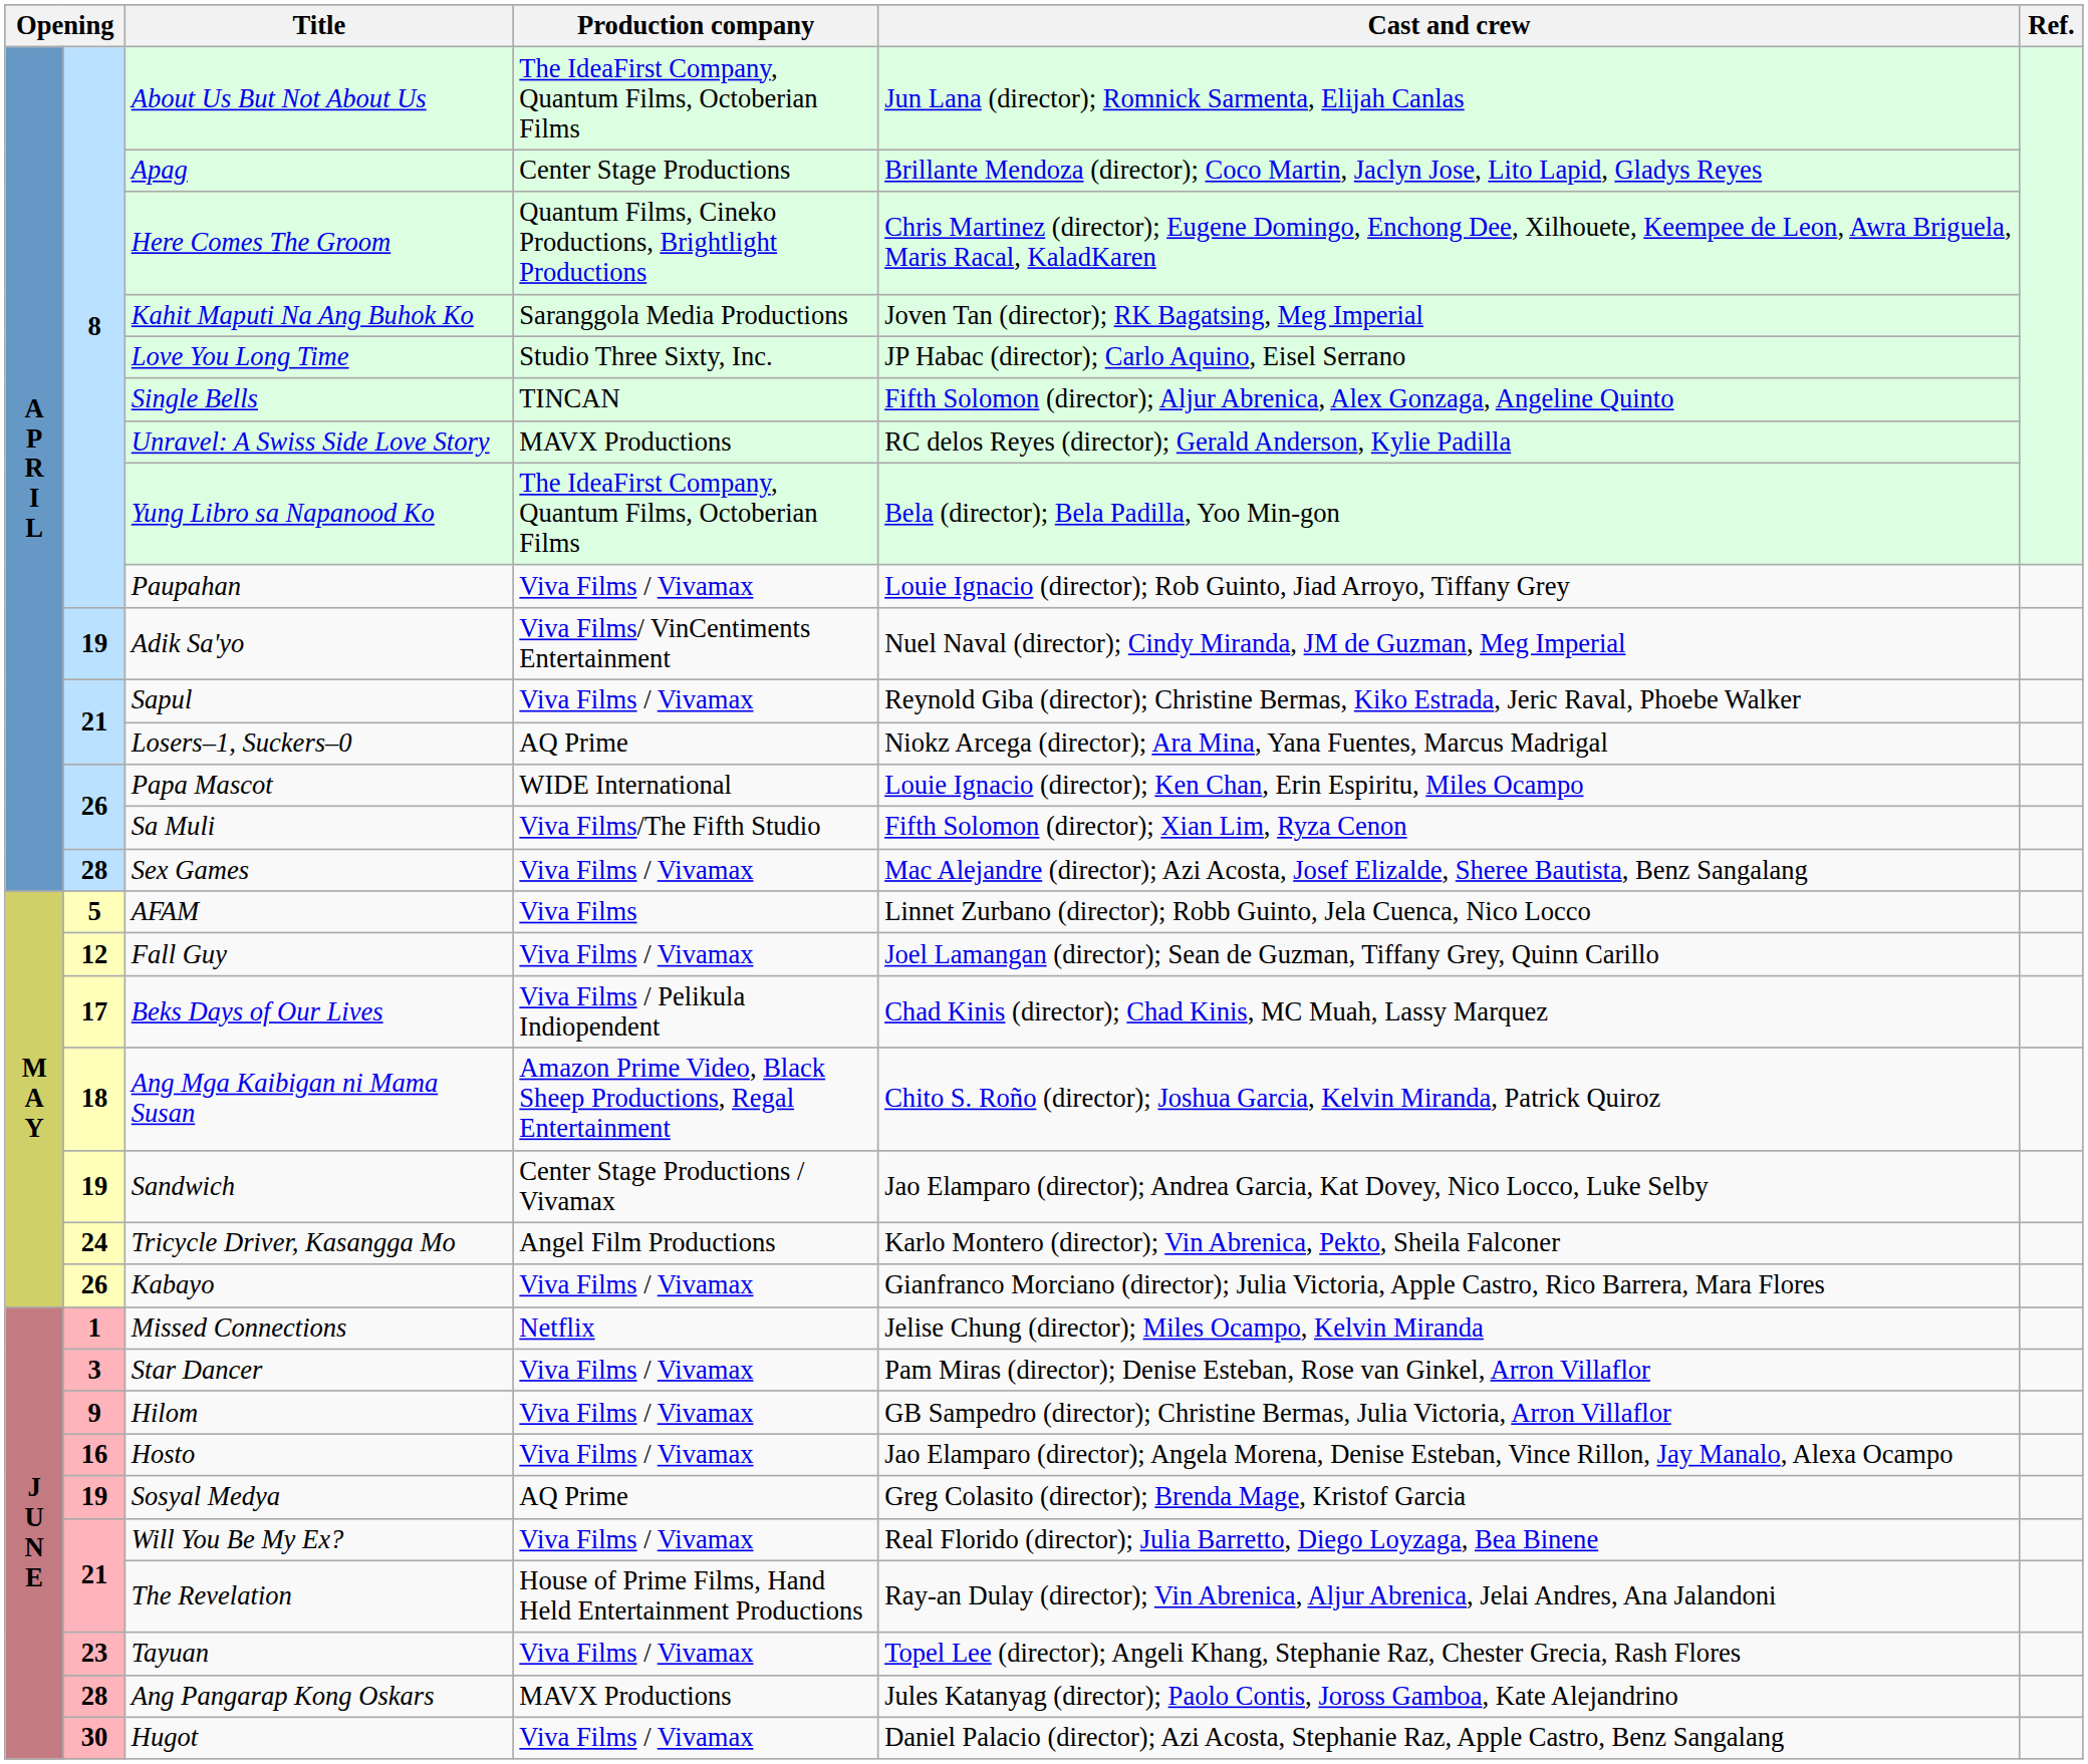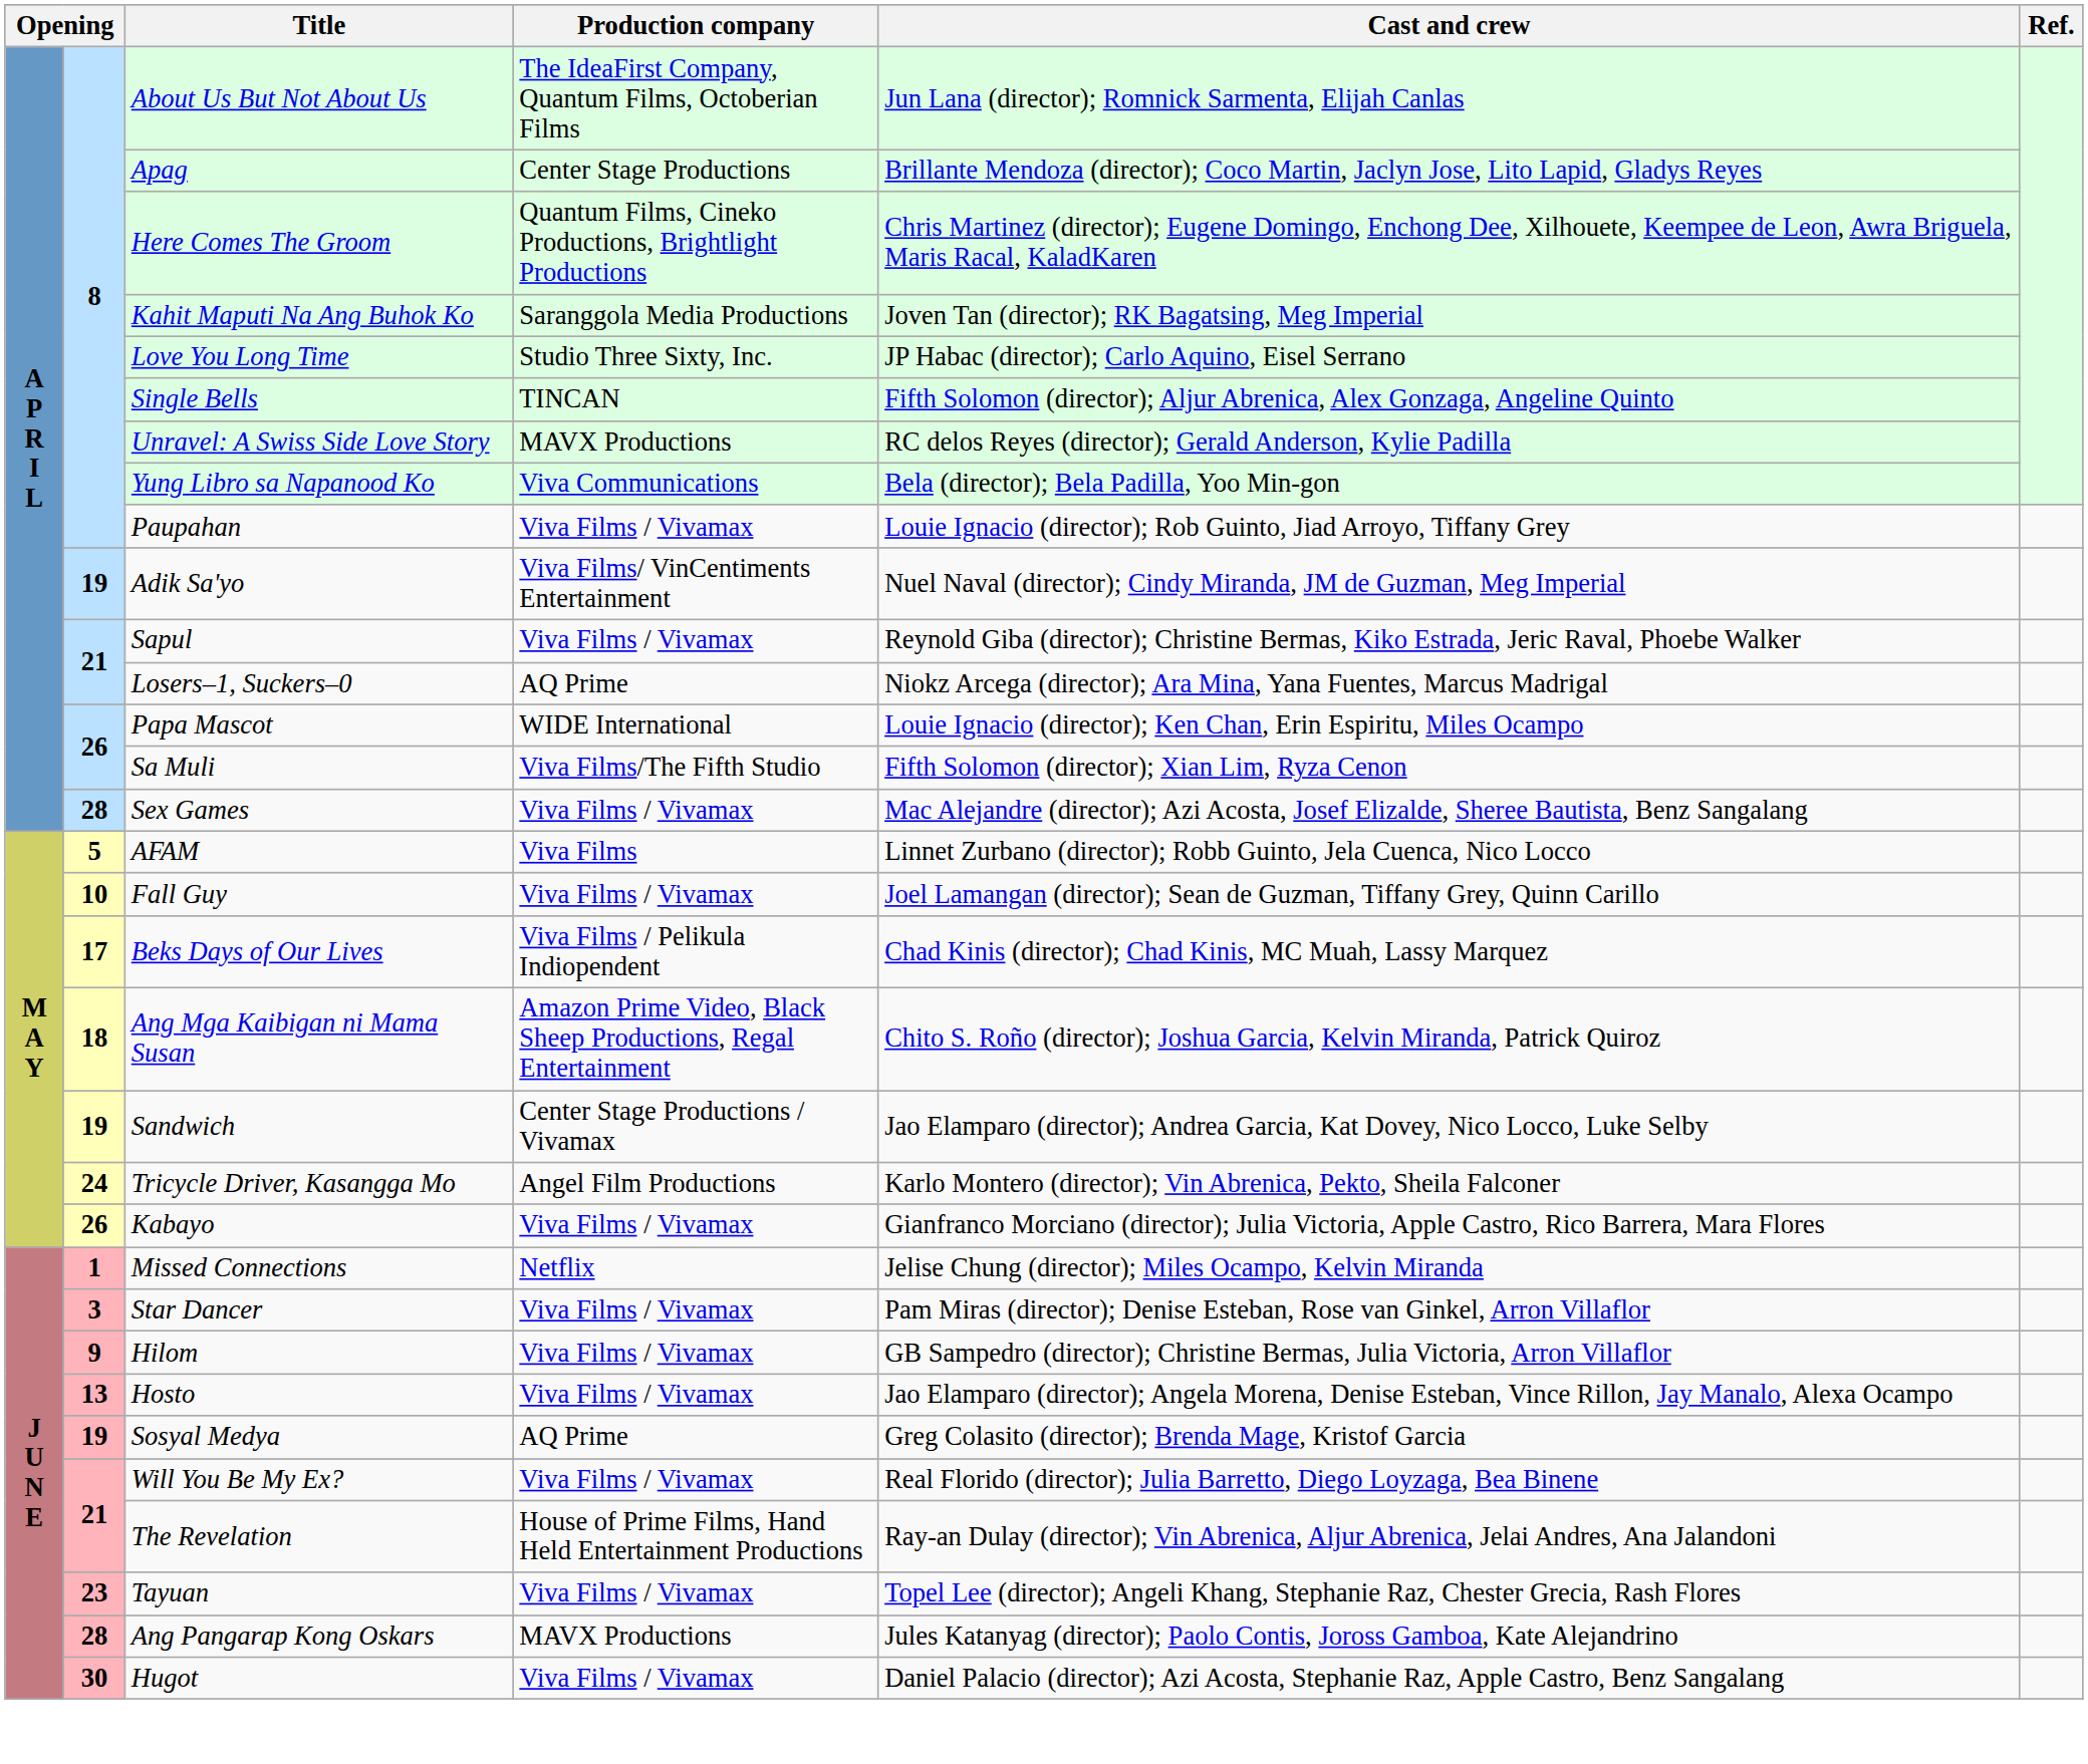Yung Libro sa Napanood Ko | Production company: The IdeaFirst Company, Quantum Films, Octoberian Films -> Viva Communications
Fall Guy | column 2: 12 -> 10
Hosto | column 2: 16 -> 13
